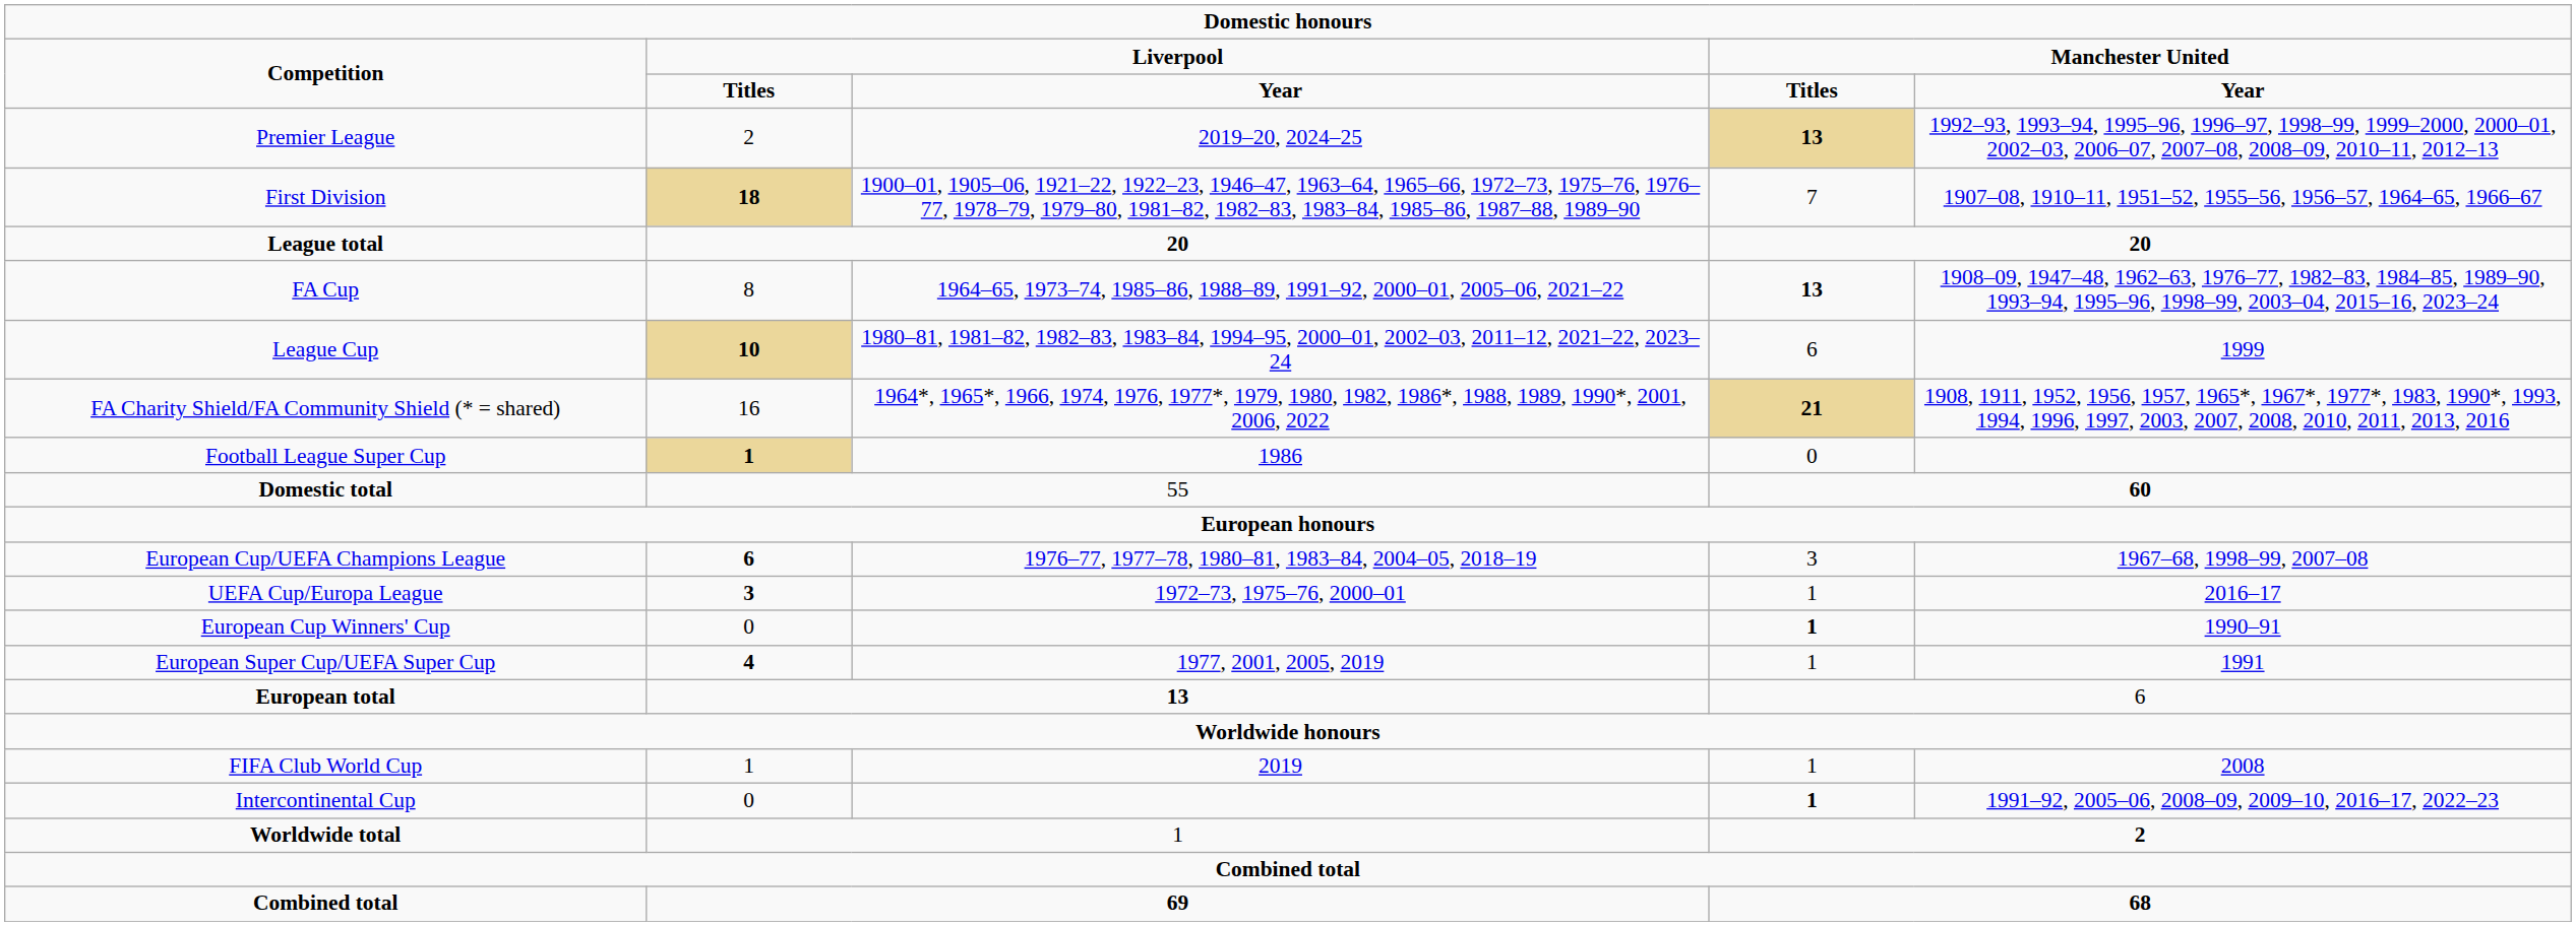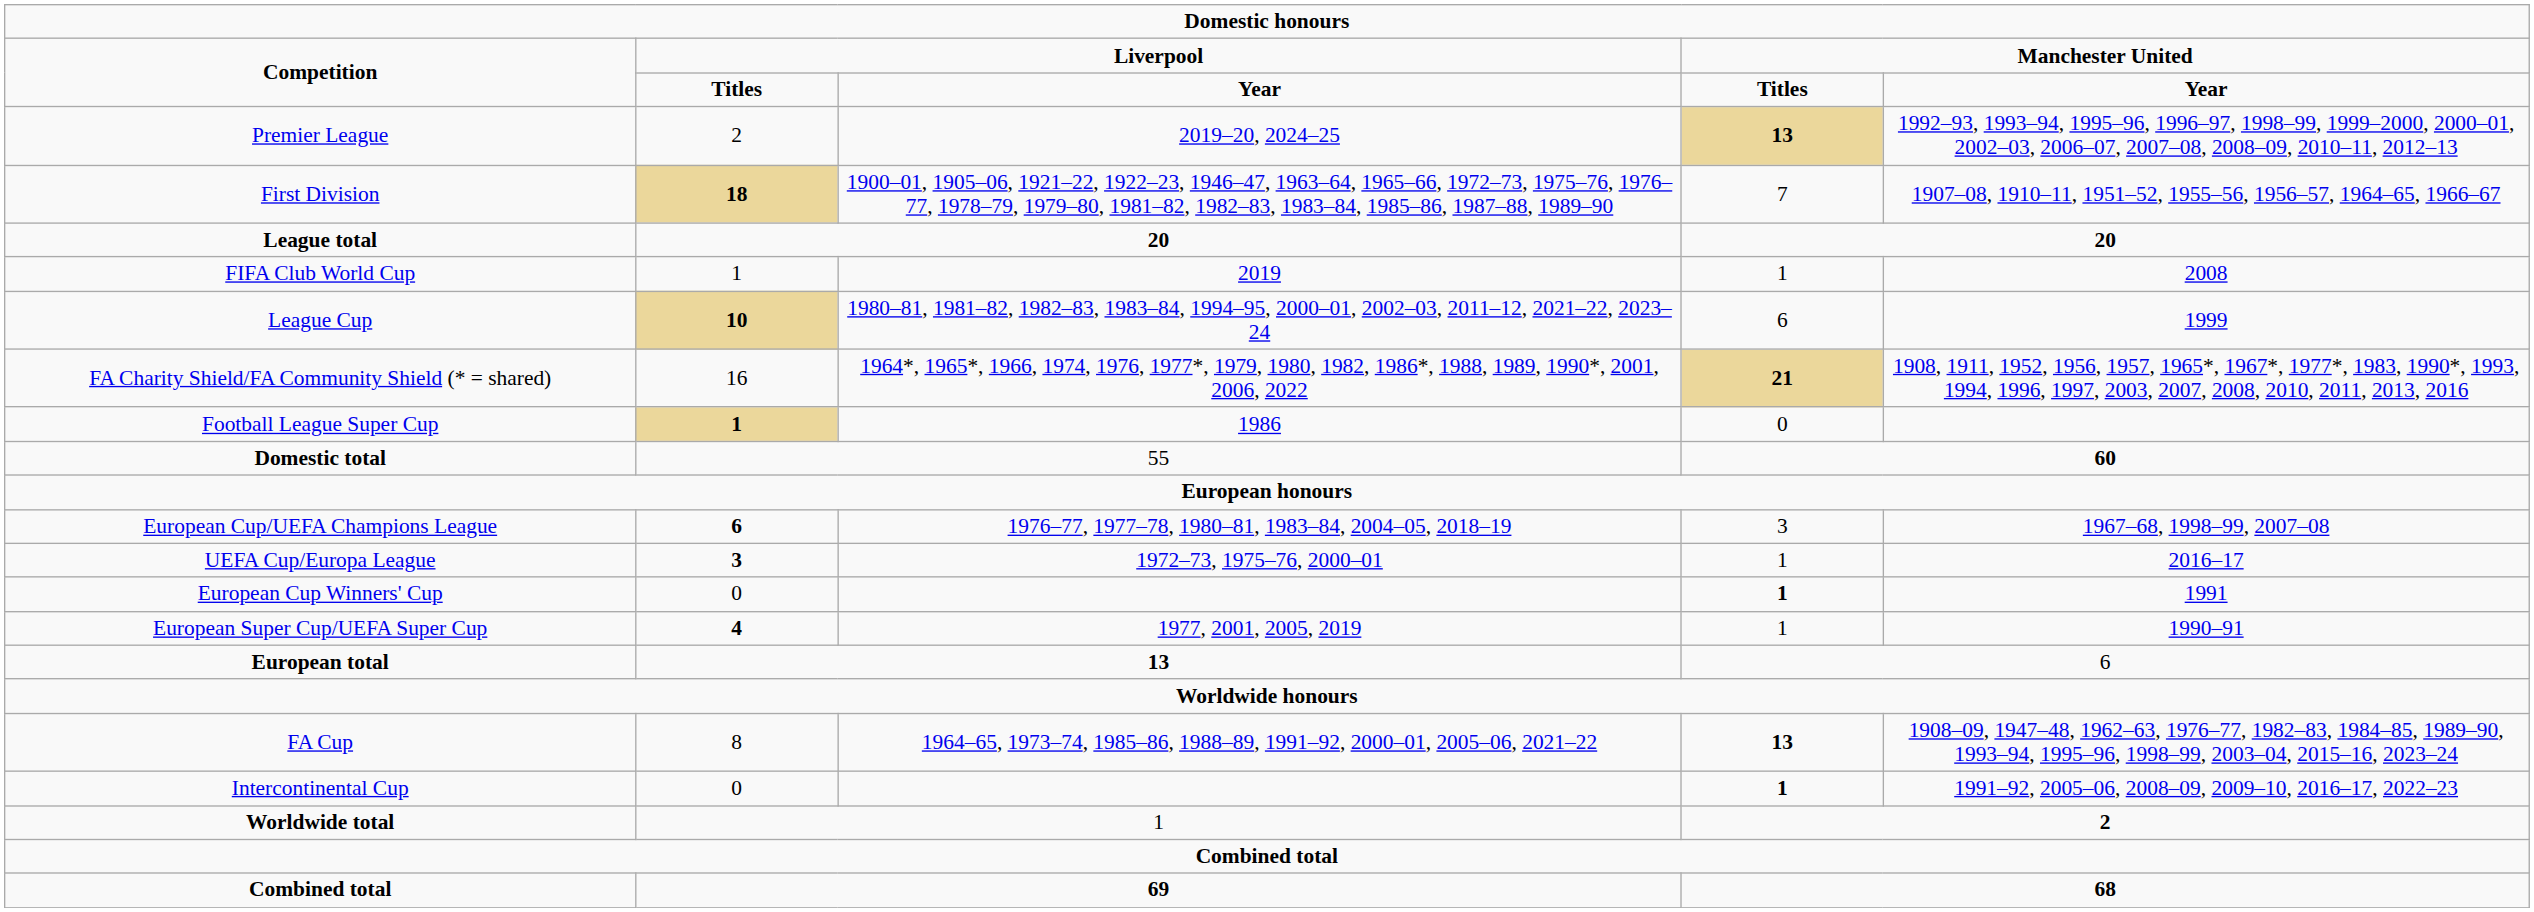rows swapped: FA Cup <-> FIFA Club World Cup
European Cup Winners' Cup | column 5: 1990–91 -> 1991
European Super Cup/UEFA Super Cup | column 5: 1991 -> 1990–91
